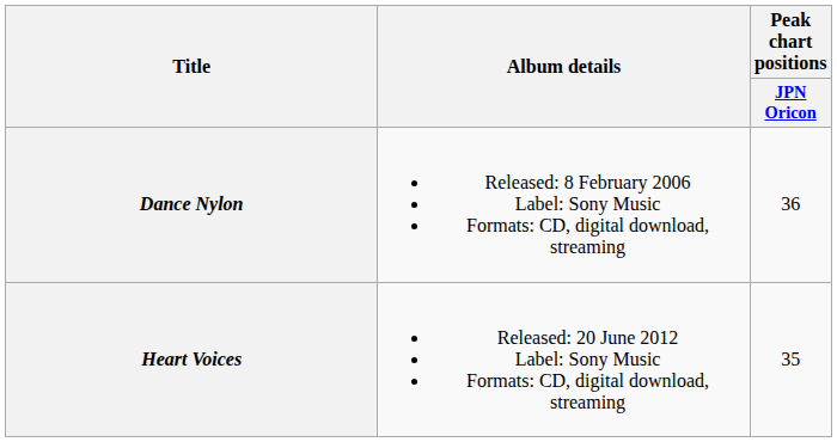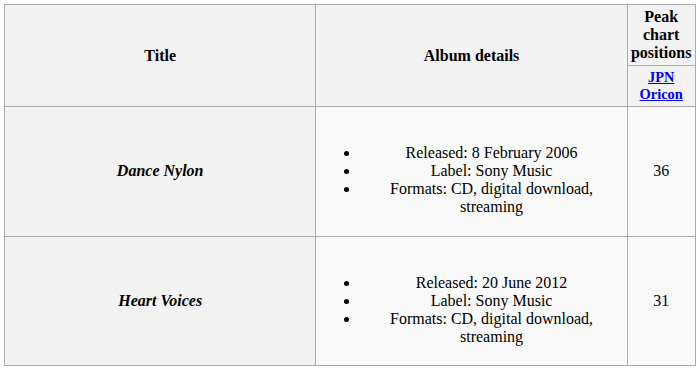Heart Voices | Peak chart positions / JPN Oricon: 35 -> 31
